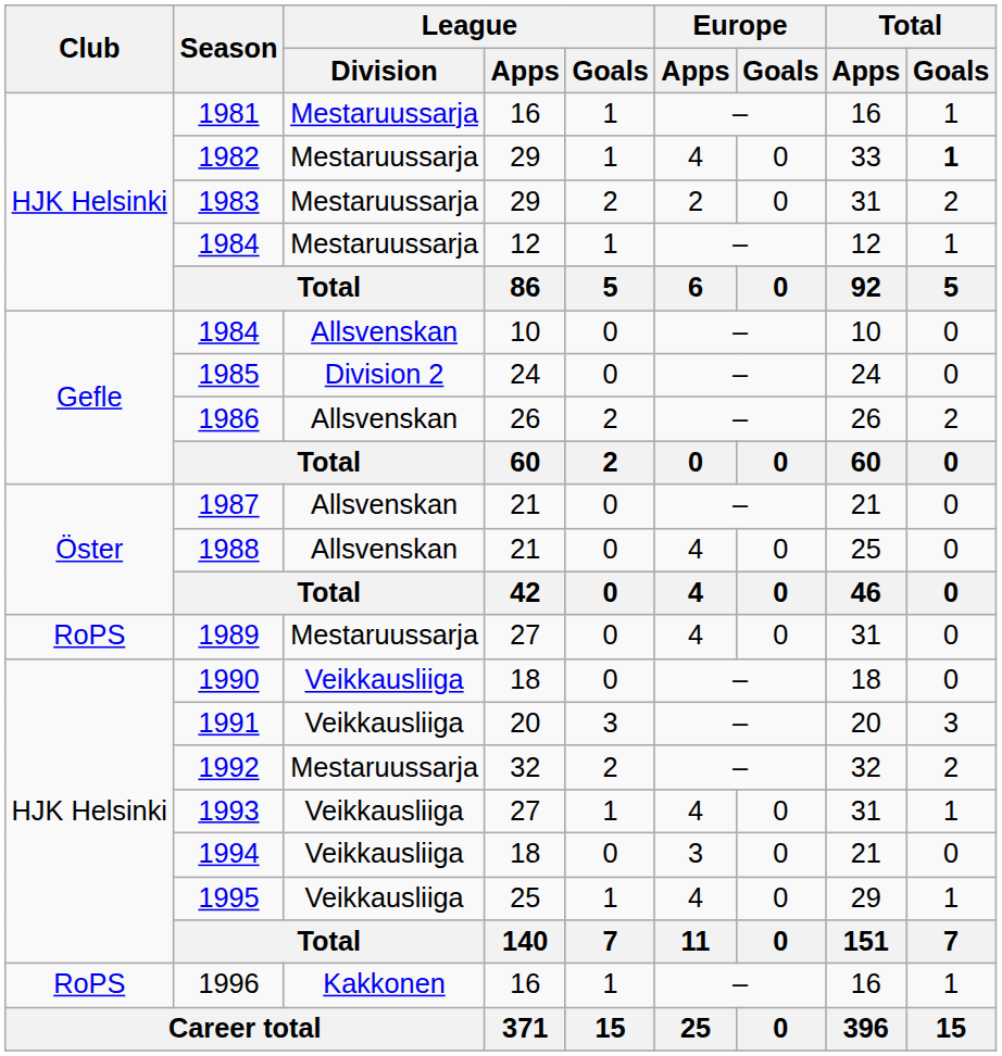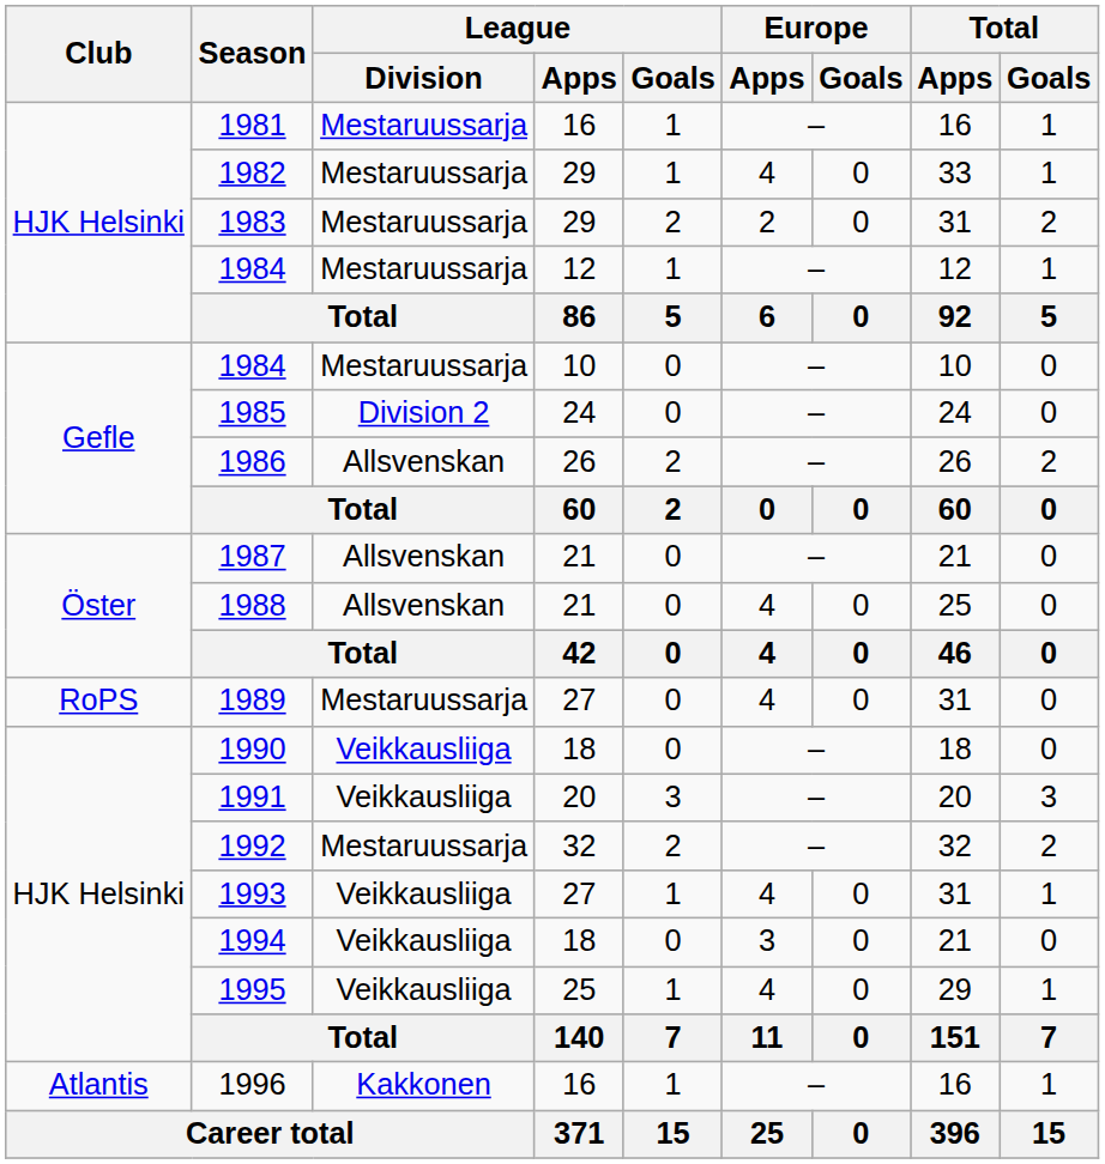1982 | Total / Goals: bold -> normal
1984 / 10 | League / Division: Allsvenskan -> Mestaruussarja
1996 | Club: RoPS -> Atlantis
